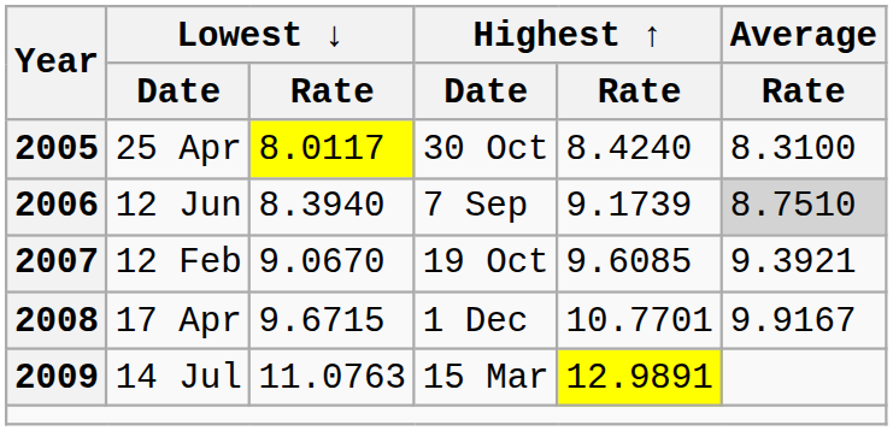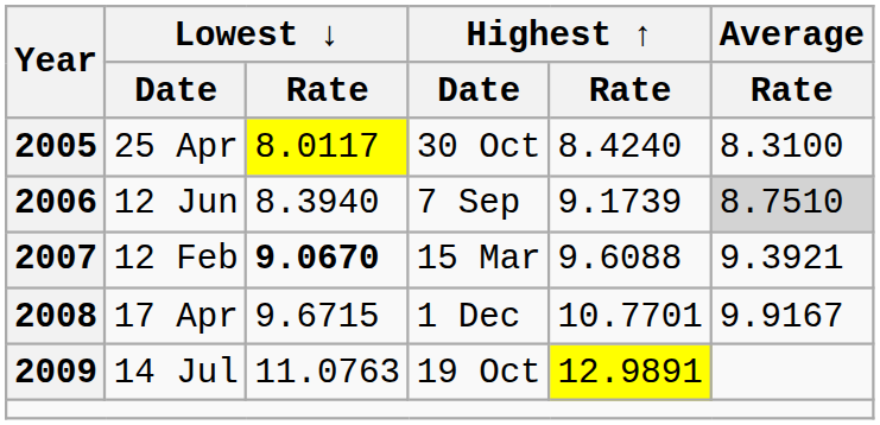12 Feb | Lowest ↓ / Rate: normal -> bold
12 Feb | Highest ↑ / Date: 19 Oct -> 15 Mar
12 Feb | Highest ↑ / Rate: 9.6085 -> 9.6088
14 Jul | Highest ↑ / Date: 15 Mar -> 19 Oct
